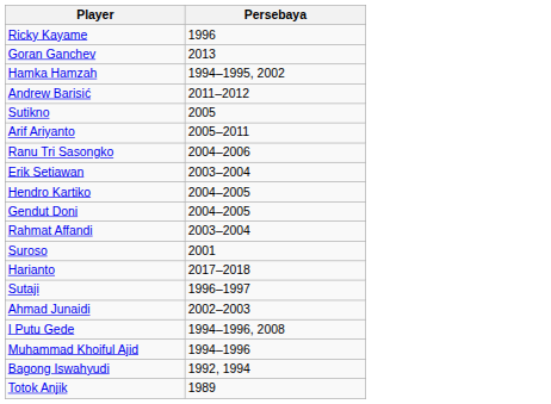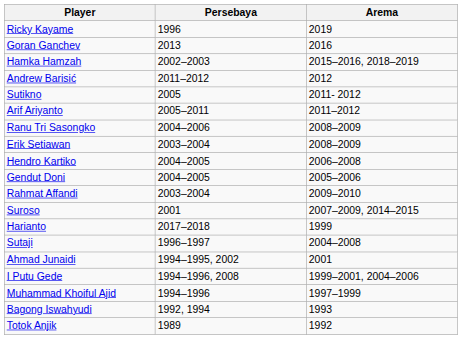+ column: Arema | 2019 | 2016 | 2015–2016, 2018–2019 | 2012 | 2011- 2012 | 2011–2012 | 2008–2009 | 2008–2009 | 2006–2008 | 2005–2006 | 2009–2010 | 2007–2009, 2014–2015 | 1999 | 2004–2008 | 2001 | 1999–2001, 2004–2006 | 1997–1999 | 1993 | 1992
Hamka Hamzah | Persebaya: 1994–1995, 2002 -> 2002–2003
Ahmad Junaidi | Persebaya: 2002–2003 -> 1994–1995, 2002
